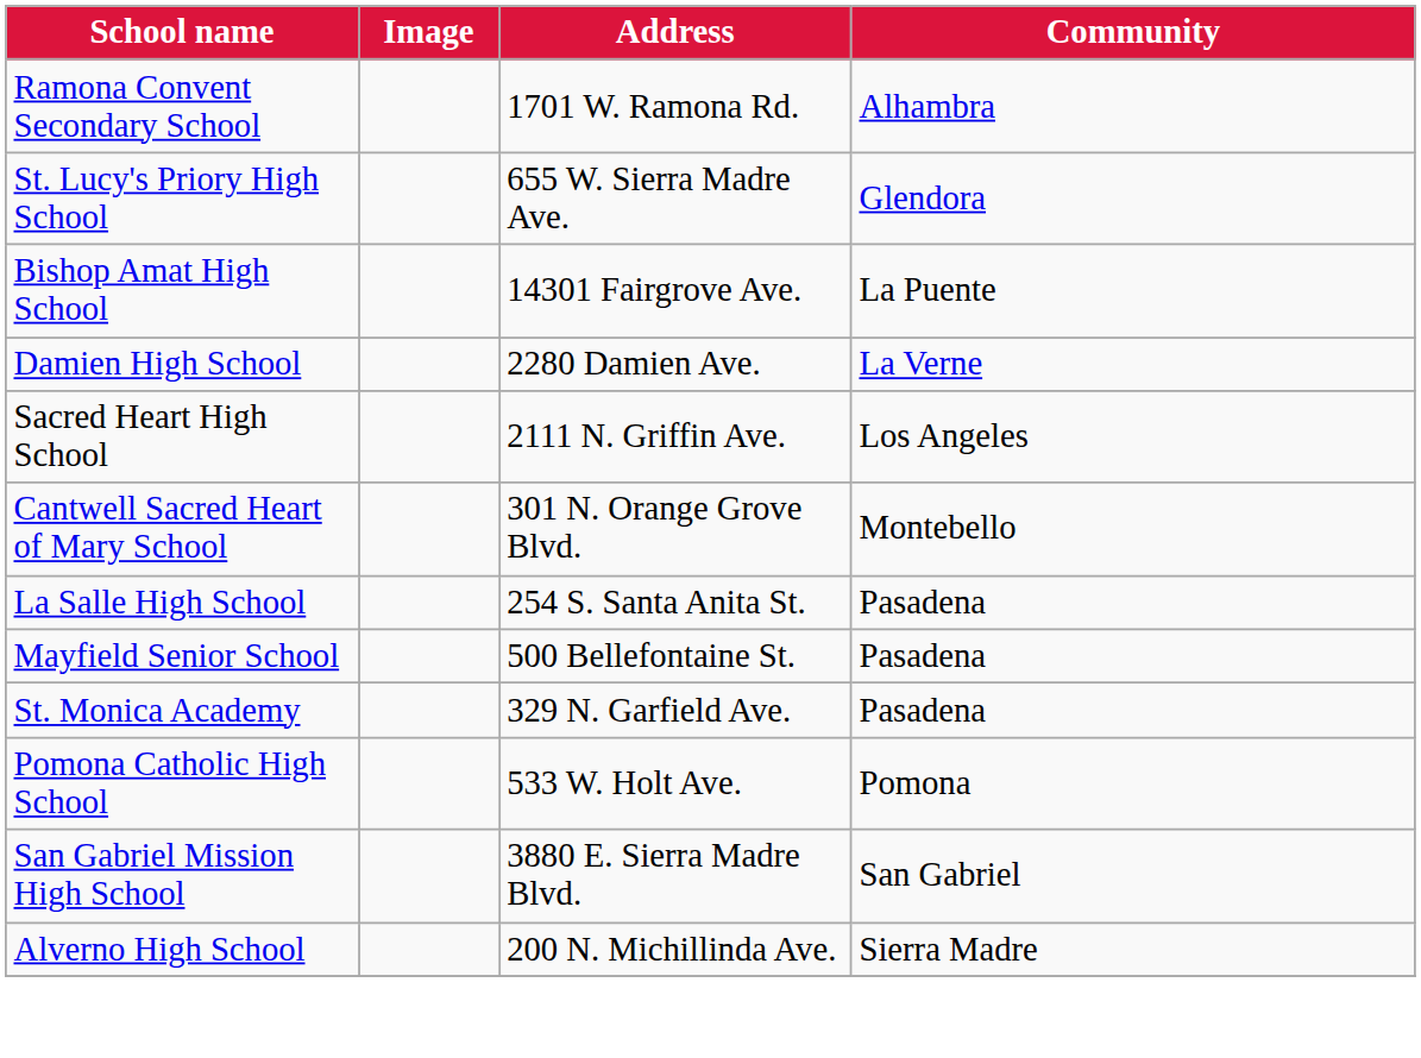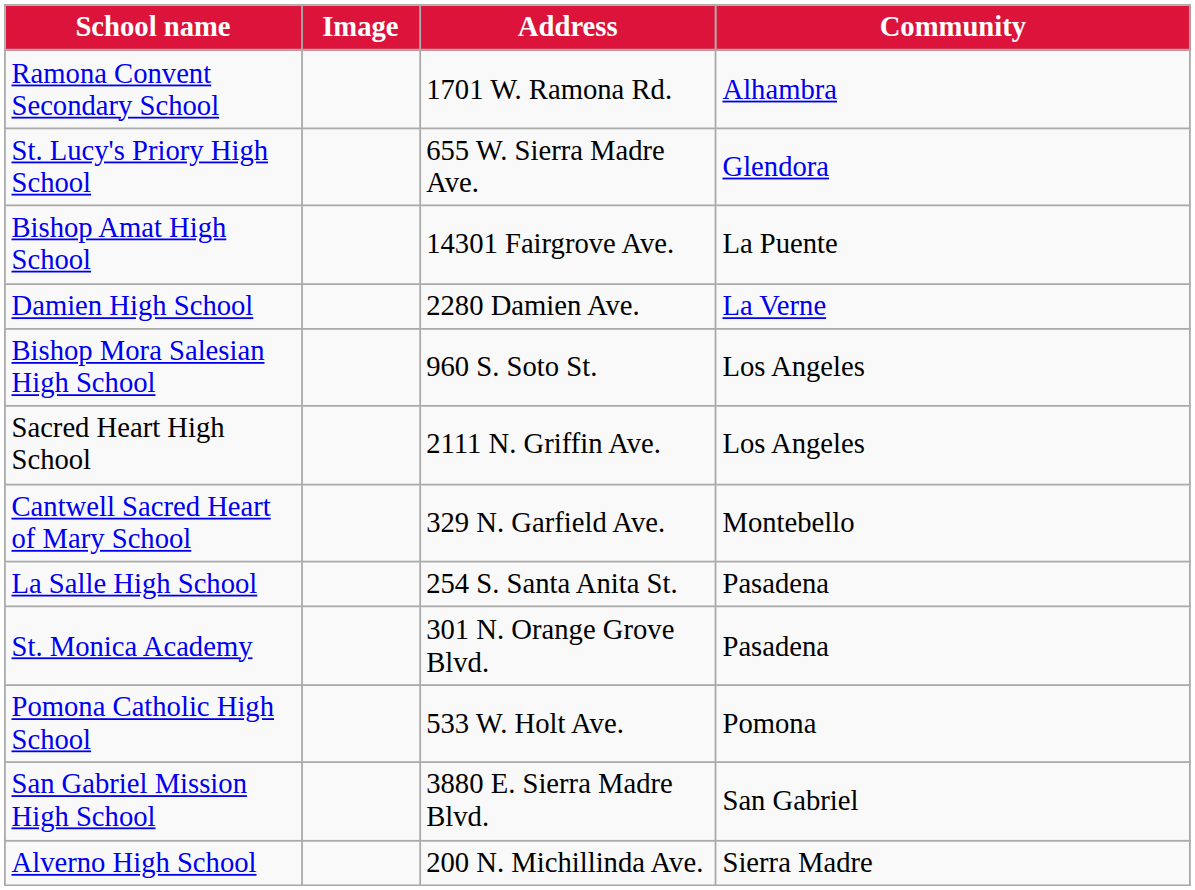+ row: Bishop Mora Salesian High School | 960 S. Soto St. | Los Angeles
Cantwell Sacred Heart of Mary School | Address: 301 N. Orange Grove Blvd. -> 329 N. Garfield Ave.
- row: Mayfield Senior School | 500 Bellefontaine St. | Pasadena
St. Monica Academy | Address: 329 N. Garfield Ave. -> 301 N. Orange Grove Blvd.
